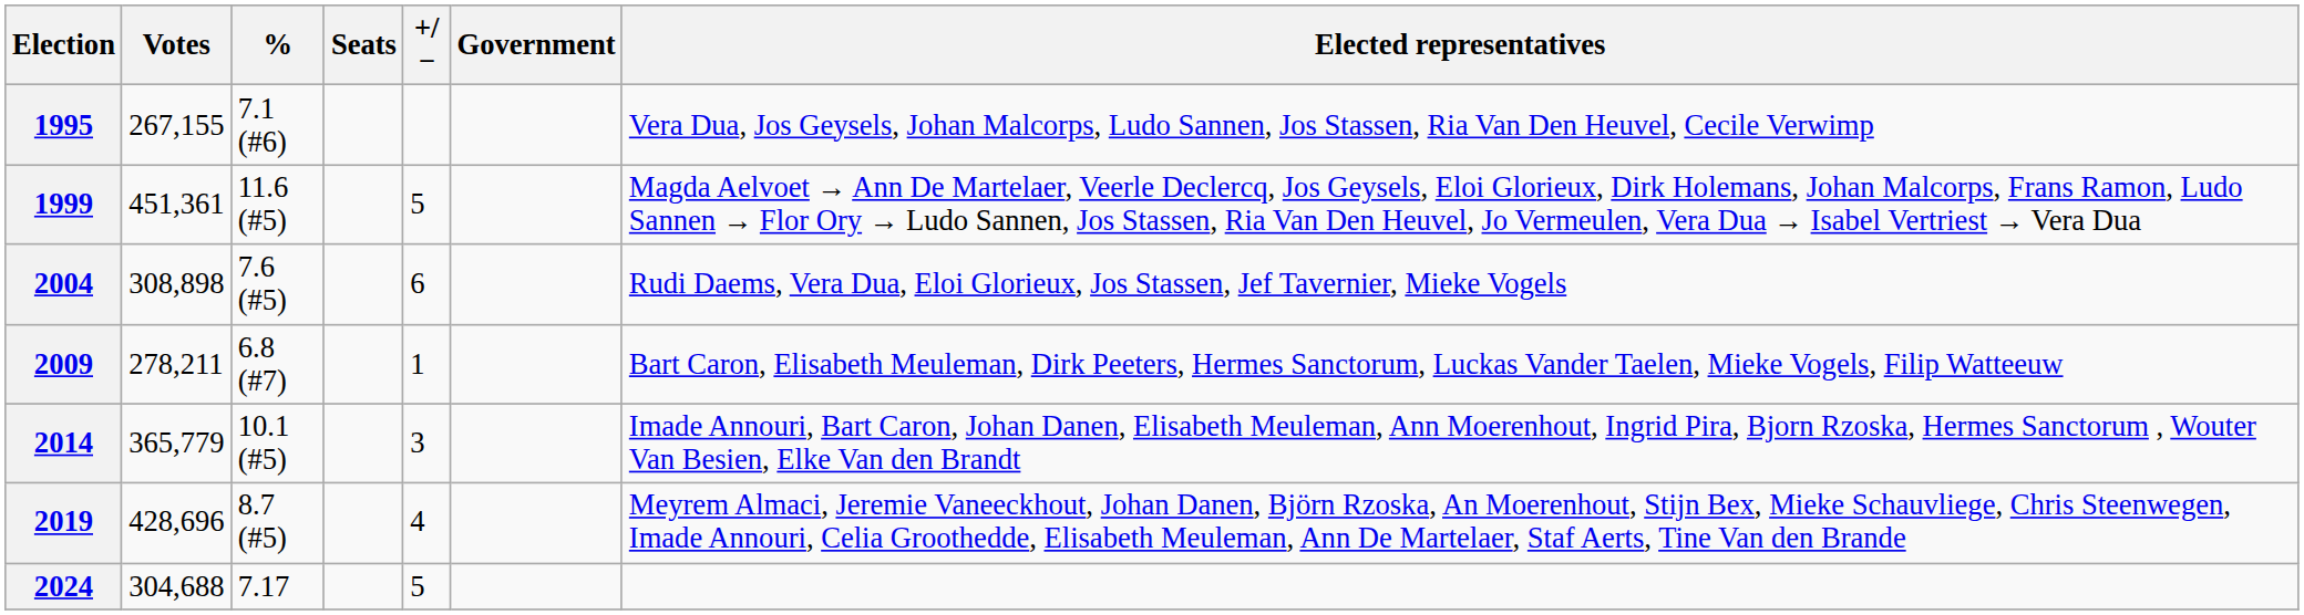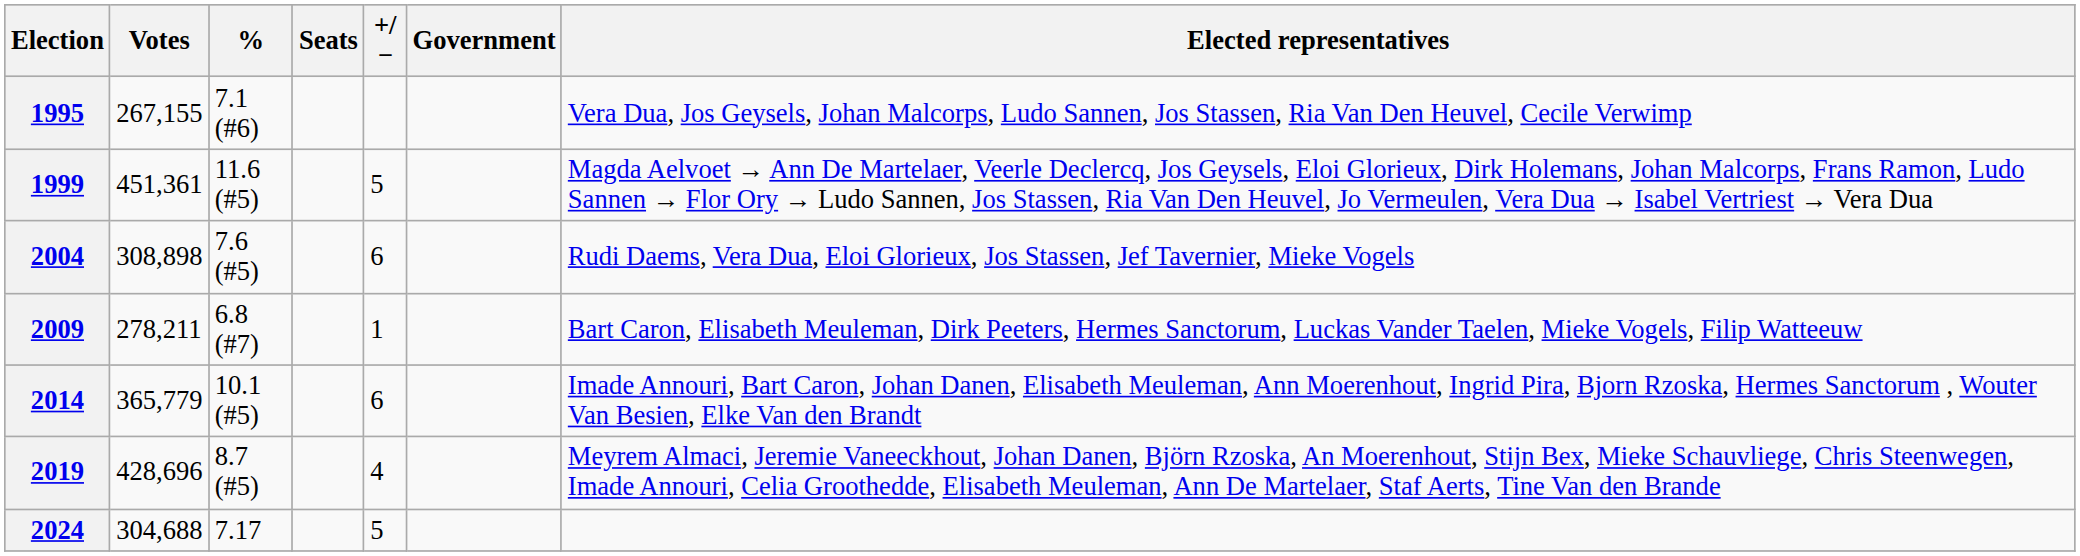2014 | +/−: 3 -> 6
